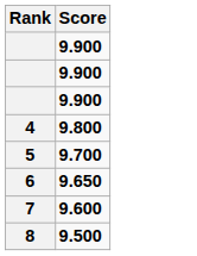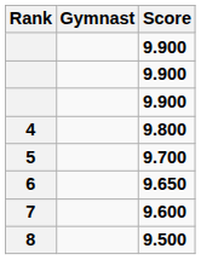+ column: Gymnast
